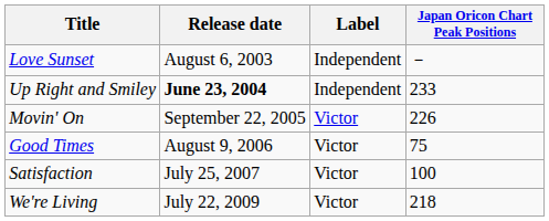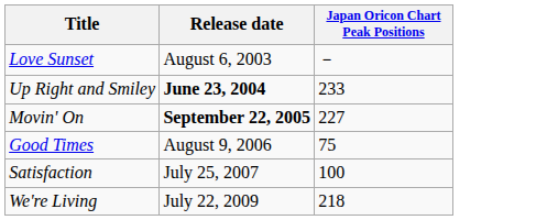- column: Label | Independent | Independent | Victor | Victor | Victor | Victor
Movin' On | Release date: normal -> bold
Movin' On | Japan Oricon Chart Peak Positions: 226 -> 227
